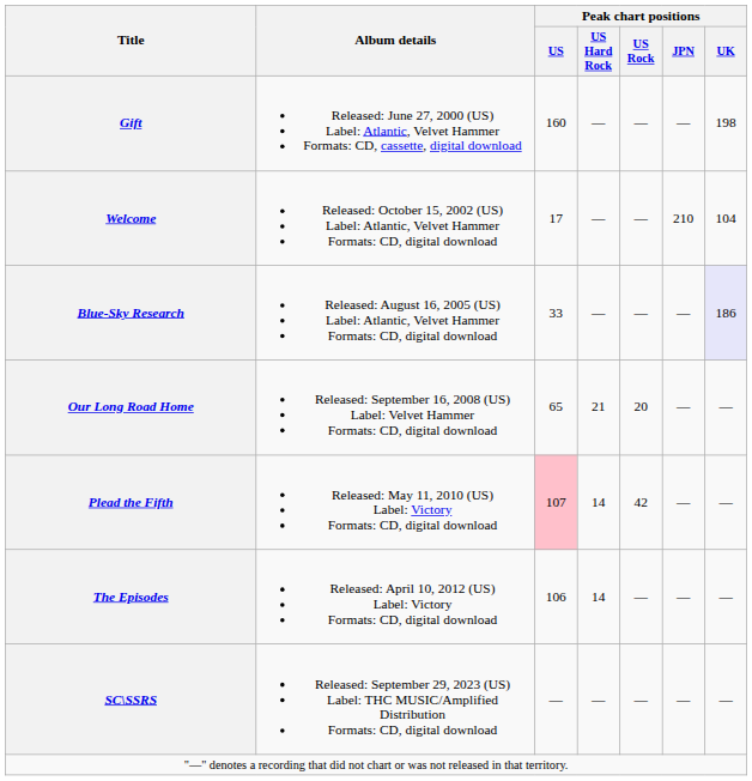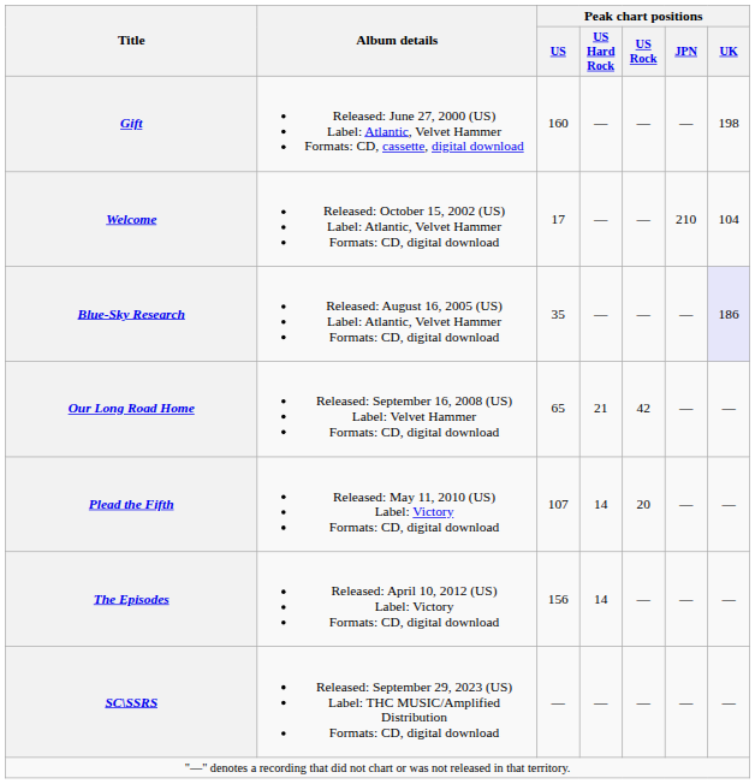Blue-Sky Research | Peak chart positions / US: 33 -> 35
Our Long Road Home | Peak chart positions / US Rock: 20 -> 42
Plead the Fifth | Peak chart positions / US: pink background -> no background
Plead the Fifth | Peak chart positions / US Rock: 42 -> 20
The Episodes | Peak chart positions / US: 106 -> 156
